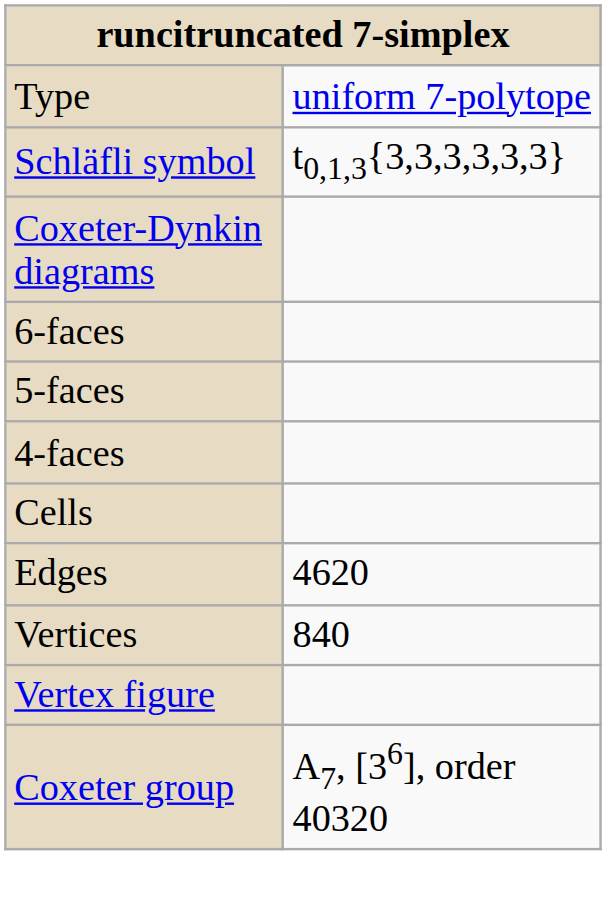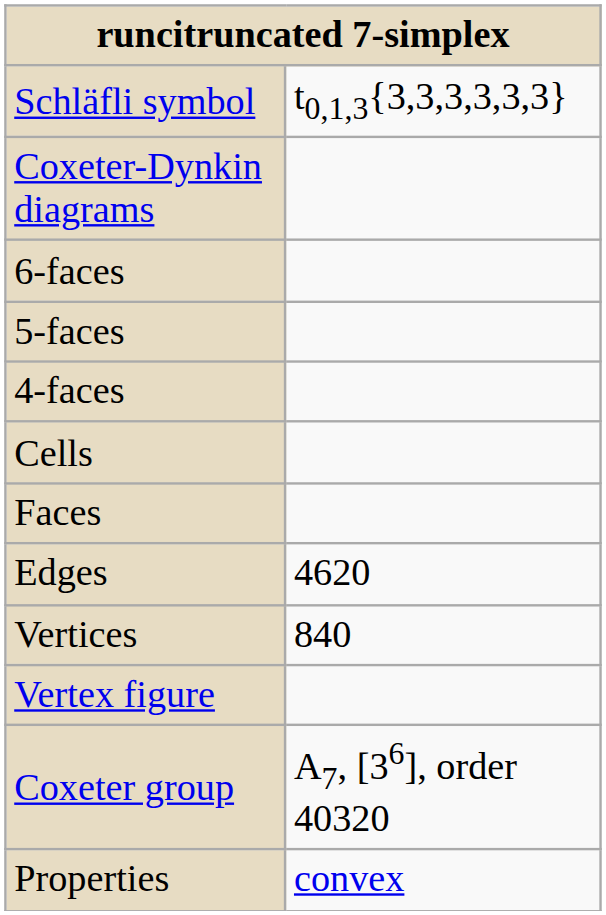- row: Type | uniform 7-polytope
+ row: Faces
+ row: Properties | convex
